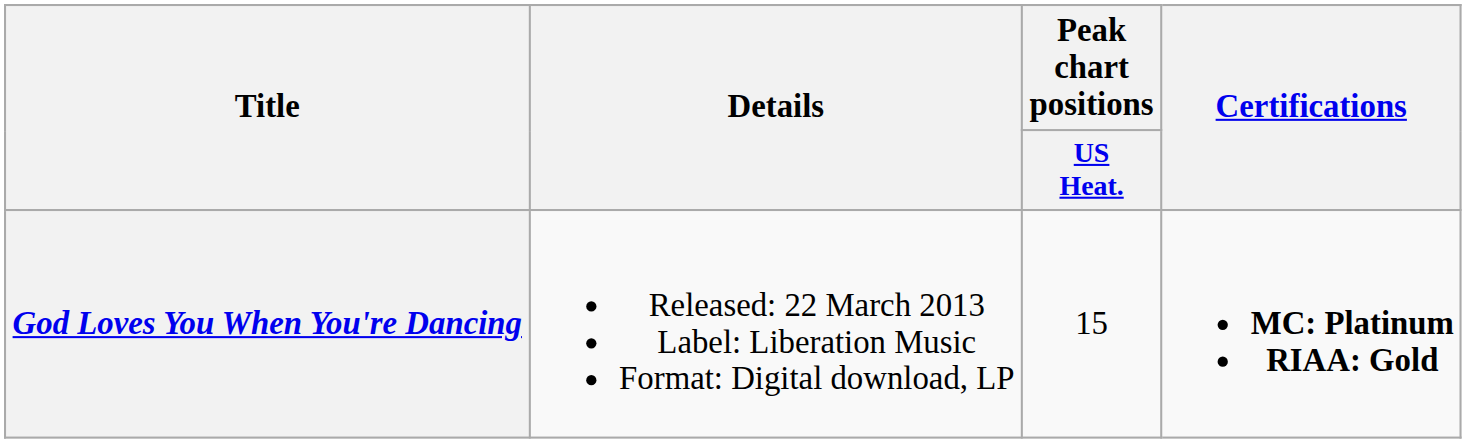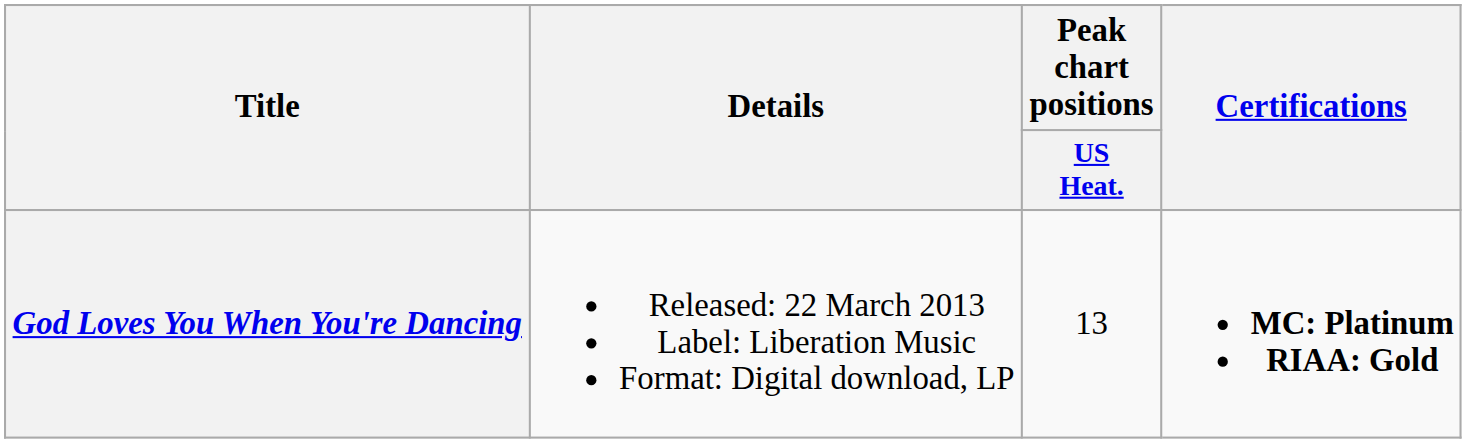God Loves You When You're Dancing | Peak chart positions / US Heat.: 15 -> 13
